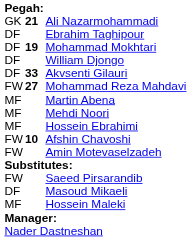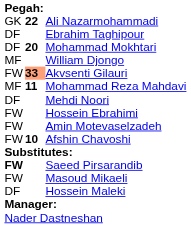Ali Nazarmohammadi | column 2: 21 -> 22
Mohammad Mokhtari | column 2: 19 -> 20
William Djongo | column 1: DF -> MF
Akvsenti Gilauri | column 1: DF -> FW
Akvsenti Gilauri | column 2: no background -> lightsalmon background
Mohammad Reza Mahdavi | column 1: FW -> MF
Mohammad Reza Mahdavi | column 2: 27 -> 11
- row: MF | Martin Abena
Mehdi Noori | column 1: MF -> DF
Hossein Ebrahimi | column 1: MF -> FW
rows swapped: Amin Motevaselzadeh <-> Afshin Chavoshi
Saeed Pirsarandib | column 1: normal -> bold
Masoud Mikaeli | column 1: DF -> FW
Hossein Maleki | column 1: MF -> DF
